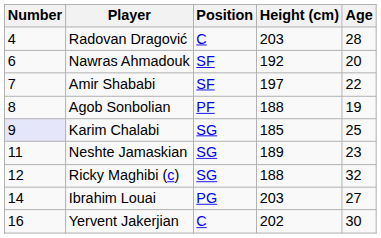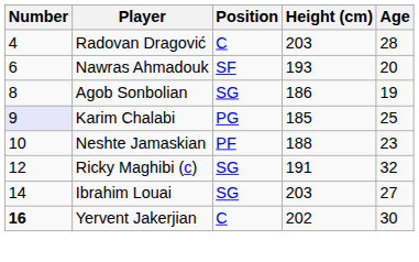Nawras Ahmadouk | Height (cm): 192 -> 193
- row: 7 | Amir Shababi | SF | 197 | 22
Agob Sonbolian | Position: PF -> SG
Agob Sonbolian | Height (cm): 188 -> 186
Karim Chalabi | Position: SG -> PG
Neshte Jamaskian | Number: 11 -> 10
Neshte Jamaskian | Position: SG -> PF
Neshte Jamaskian | Height (cm): 189 -> 188
Ricky Maghibi (c) | Height (cm): 188 -> 191
Ibrahim Louai | Position: PG -> SG
Yervent Jakerjian | Number: normal -> bold
